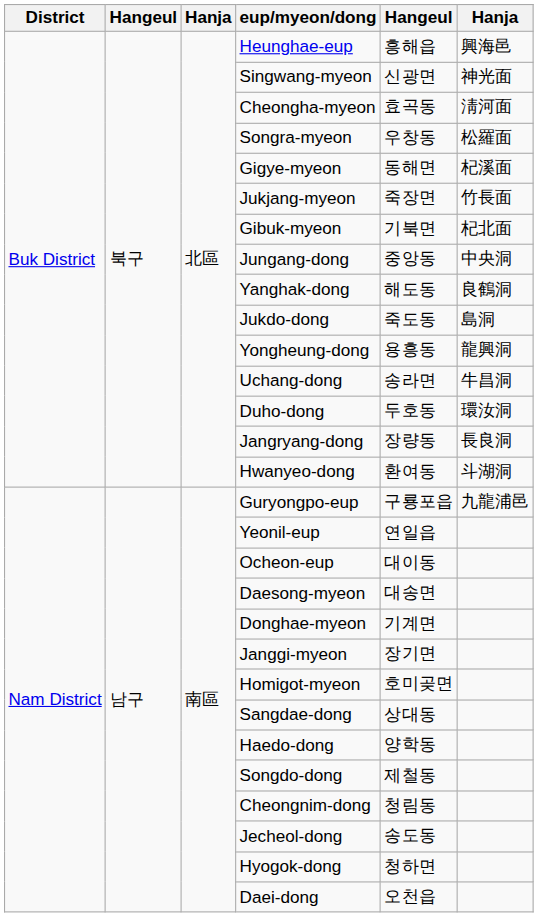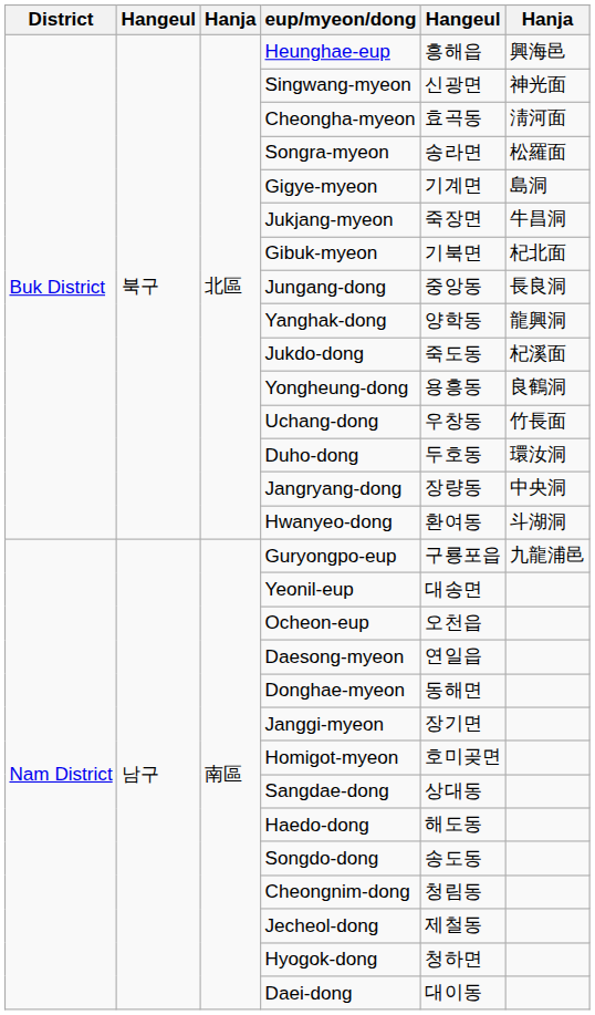Songra-myeon | column 5: 우창동 -> 송라면
Gigye-myeon | column 5: 동해면 -> 기계면
Gigye-myeon | column 6: 杞溪面 -> 島洞
Jukjang-myeon | column 6: 竹長面 -> 牛昌洞
Jungang-dong | column 6: 中央洞 -> 長良洞
Yanghak-dong | column 5: 해도동 -> 양학동
Yanghak-dong | column 6: 良鶴洞 -> 龍興洞
Jukdo-dong | column 6: 島洞 -> 杞溪面
Yongheung-dong | column 6: 龍興洞 -> 良鶴洞
Uchang-dong | column 5: 송라면 -> 우창동
Uchang-dong | column 6: 牛昌洞 -> 竹長面
Jangryang-dong | column 6: 長良洞 -> 中央洞
Yeonil-eup | column 5: 연일읍 -> 대송면
Ocheon-eup | column 5: 대이동 -> 오천읍
Daesong-myeon | column 5: 대송면 -> 연일읍
Donghae-myeon | column 5: 기계면 -> 동해면
Haedo-dong | column 5: 양학동 -> 해도동
Songdo-dong | column 5: 제철동 -> 송도동
Jecheol-dong | column 5: 송도동 -> 제철동
Daei-dong | column 5: 오천읍 -> 대이동
